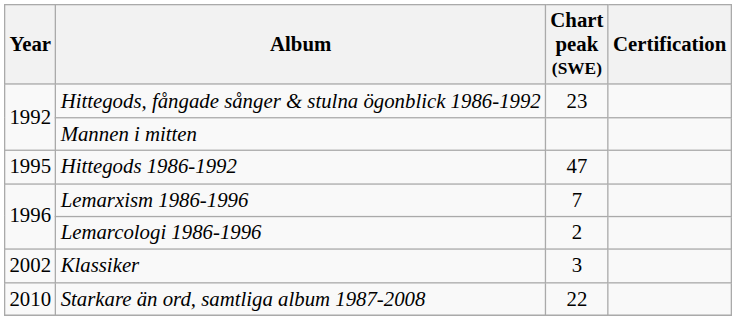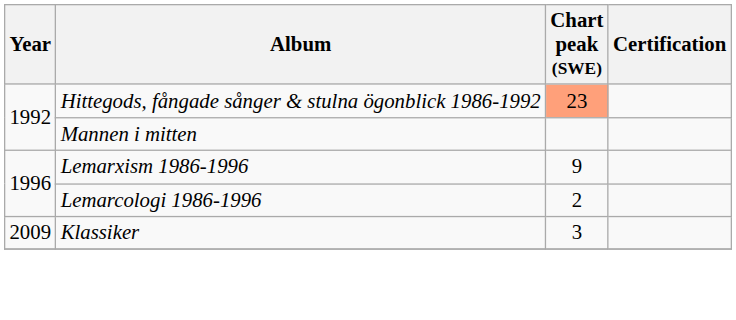Hittegods, fångade sånger & stulna ögonblick 1986-1992 | Chart peak (SWE): no background -> lightsalmon background
- row: 1995 | Hittegods 1986-1992 | 47
Lemarxism 1986-1996 | Chart peak (SWE): 7 -> 9
Klassiker | Year: 2002 -> 2009
- row: 2010 | Starkare än ord, samtliga album 1987-2008 | 22
